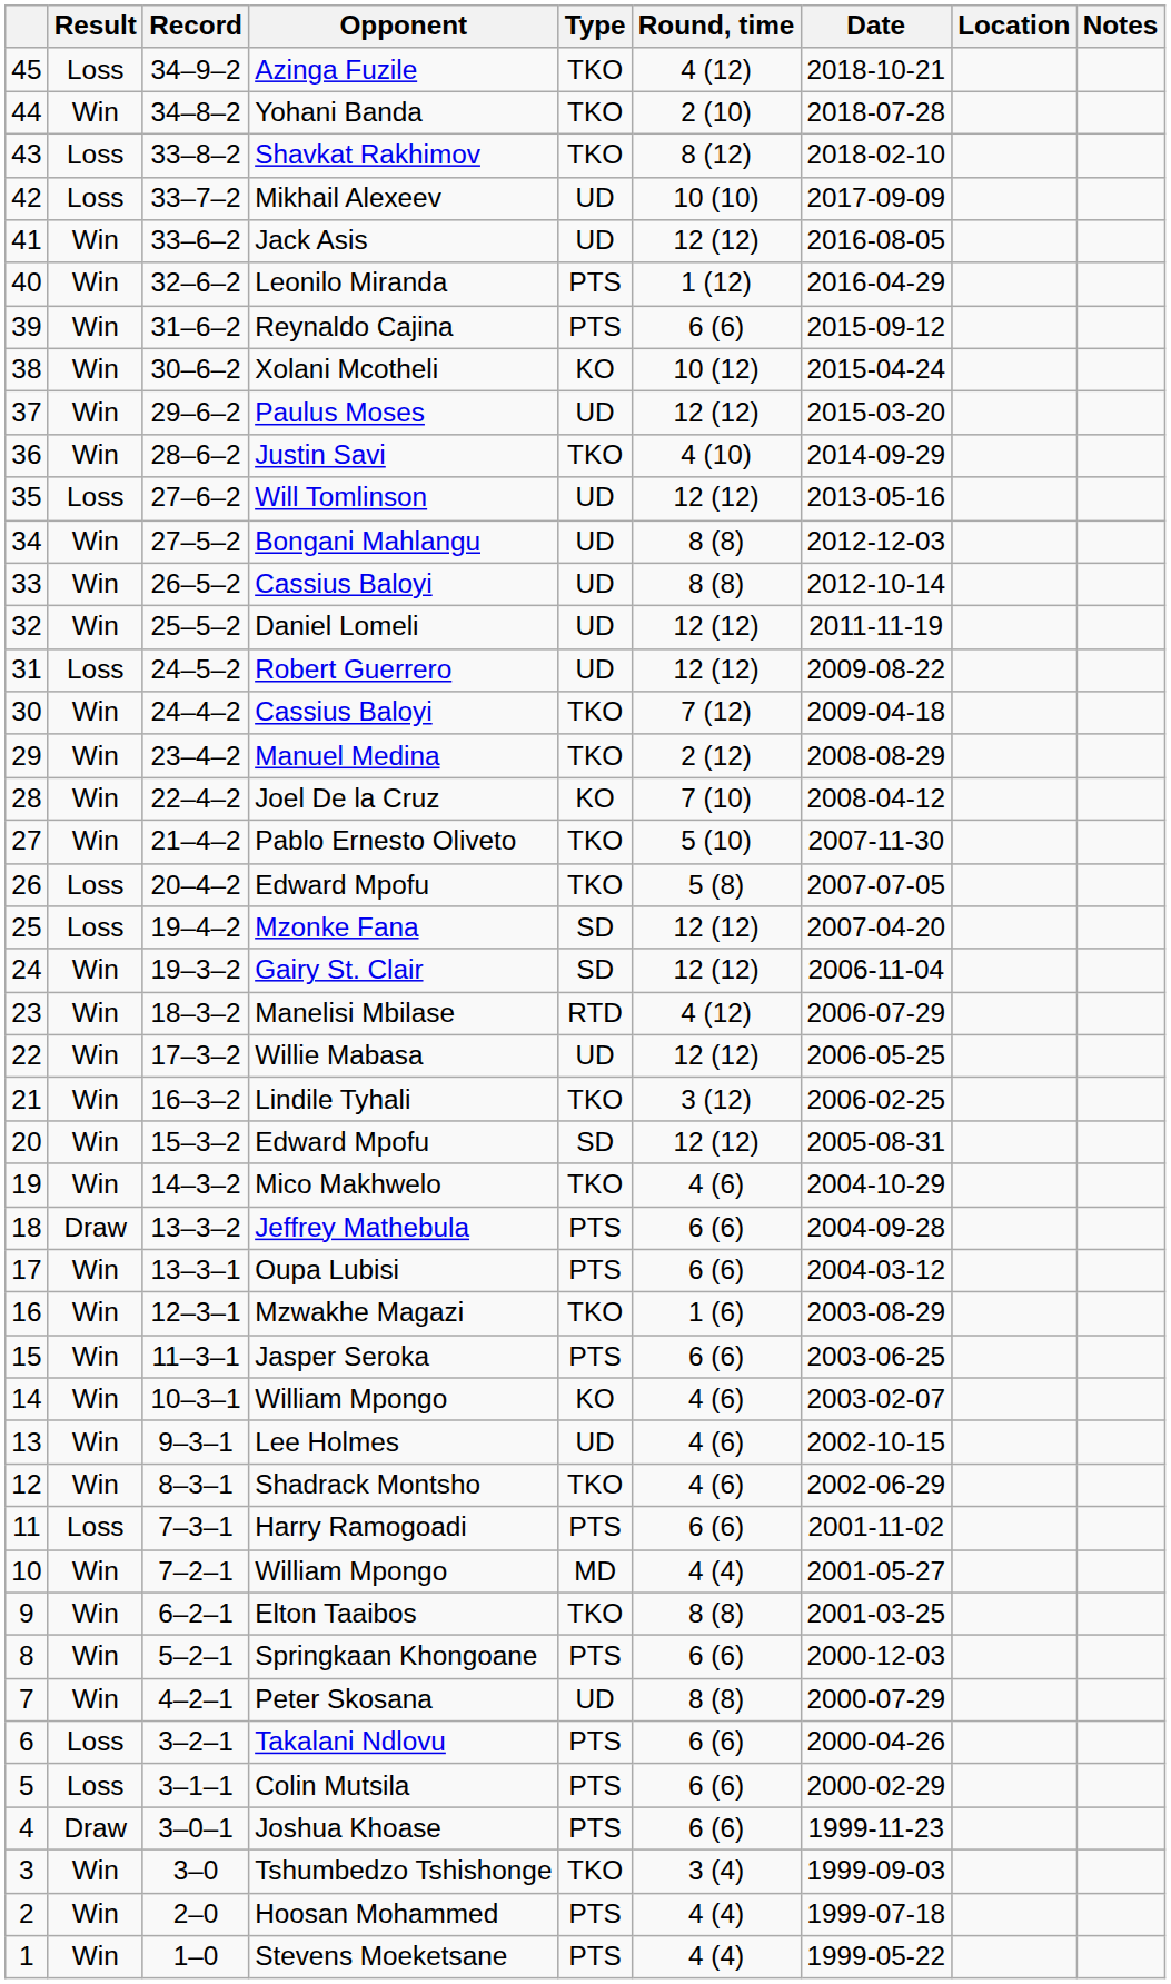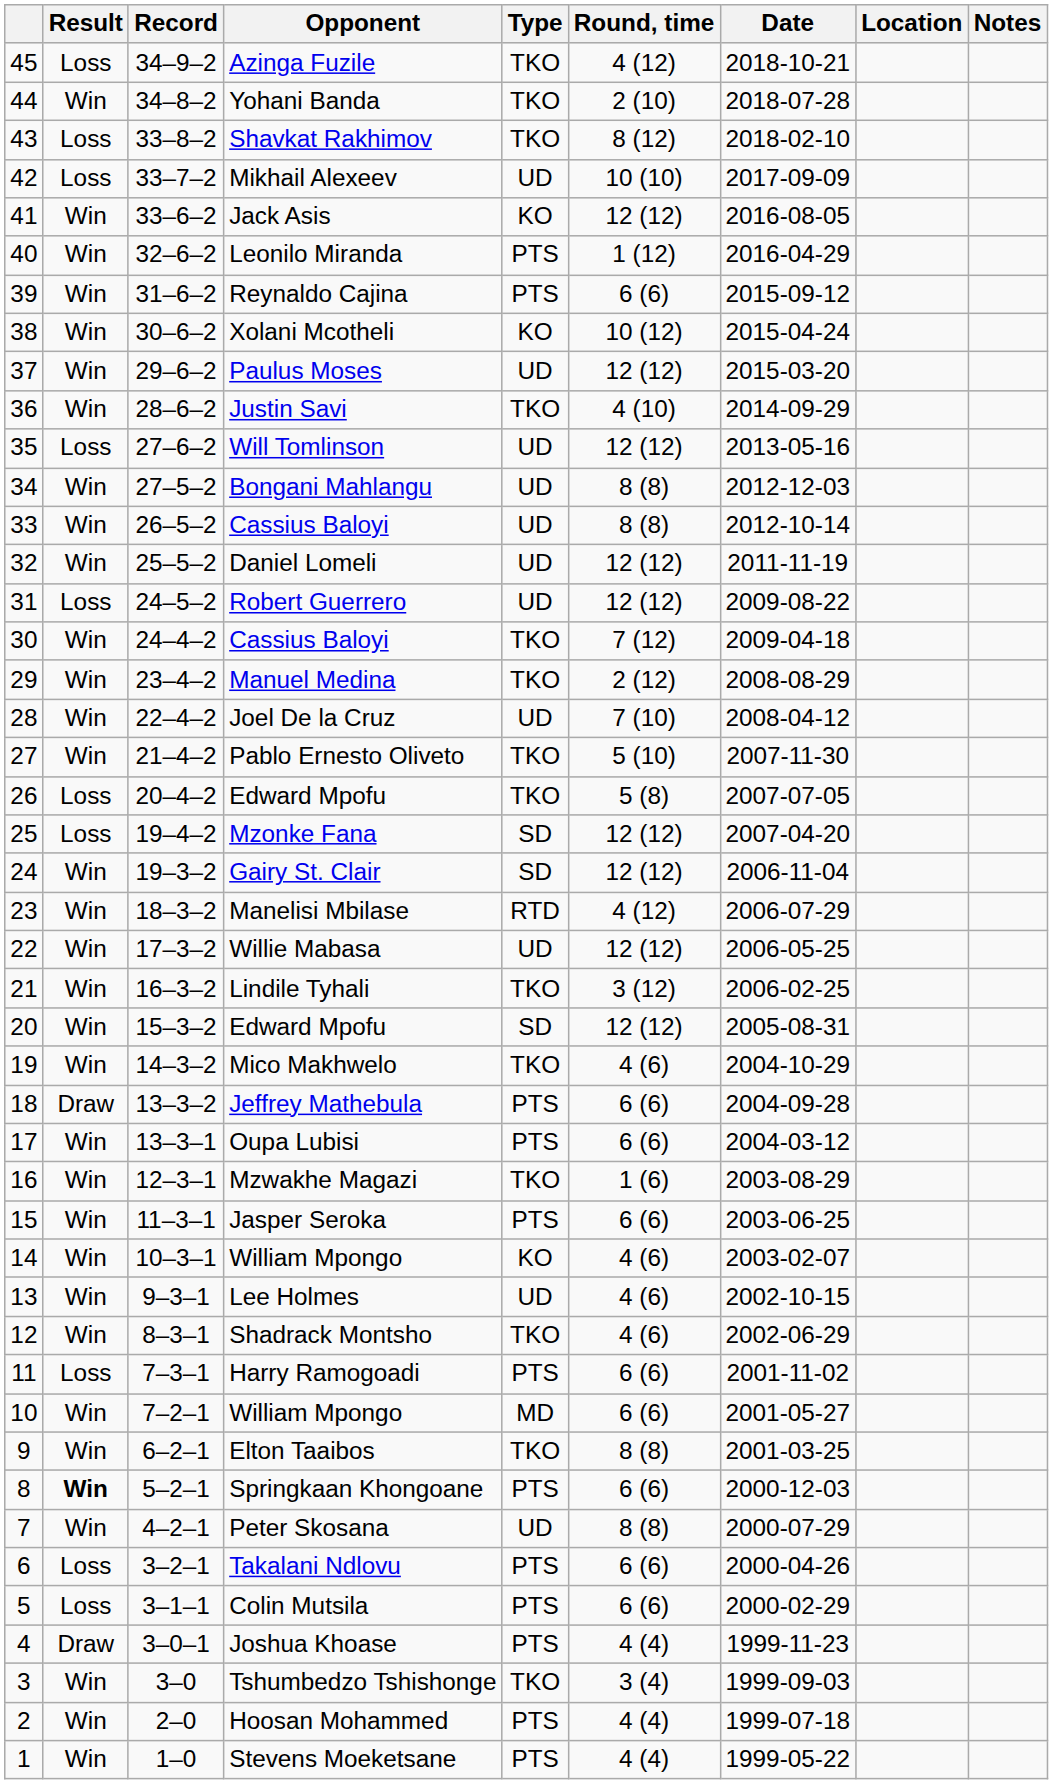Jack Asis | Type: UD -> KO
Joel De la Cruz | Type: KO -> UD
10 / William Mpongo | Round, time: 4 (4) -> 6 (6)
Springkaan Khongoane | Result: normal -> bold
Joshua Khoase | Round, time: 6 (6) -> 4 (4)
